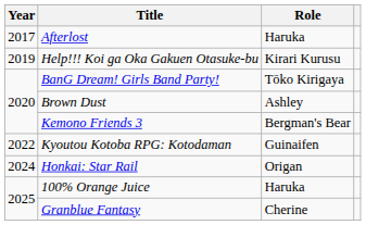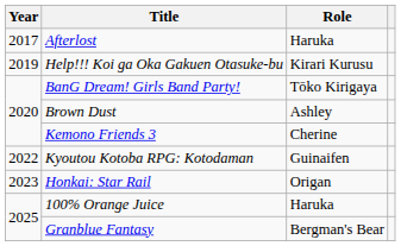Kemono Friends 3 | Role: Bergman's Bear -> Cherine
Honkai: Star Rail | Year: 2024 -> 2023
Granblue Fantasy | Role: Cherine -> Bergman's Bear
